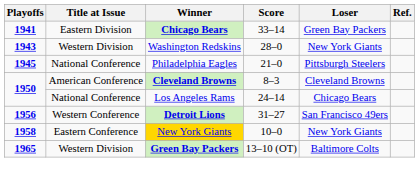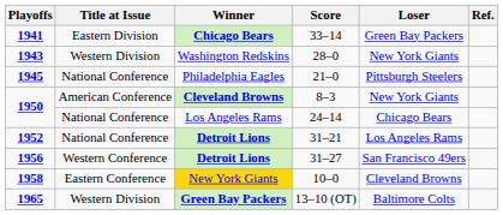8–3 | Loser: Cleveland Browns -> New York Giants
+ row: 1952 | National Conference | Detroit Lions | 31–21 | Los Angeles Rams
10–0 | Loser: New York Giants -> Cleveland Browns
